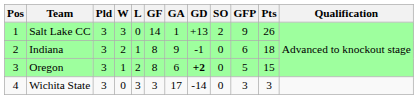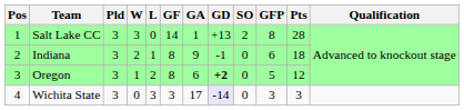Salt Lake CC | GFP: 9 -> 8
Salt Lake CC | Pts: 26 -> 28
Oregon | Pts: 15 -> 12
Wichita State | GD: no background -> lavender background
